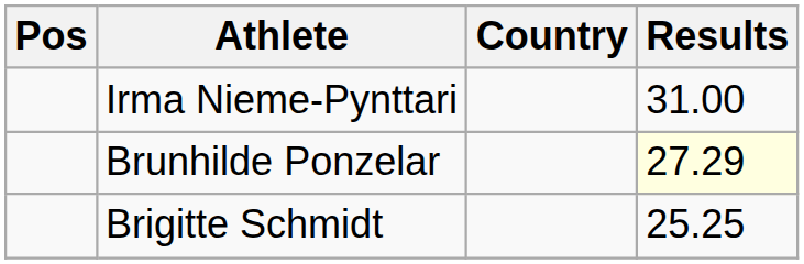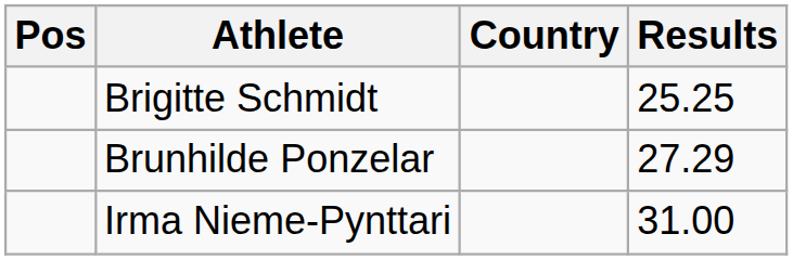rows swapped: Irma Nieme-Pynttari <-> Brigitte Schmidt
Brunhilde Ponzelar | Results: lightyellow background -> no background
